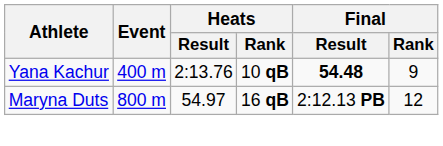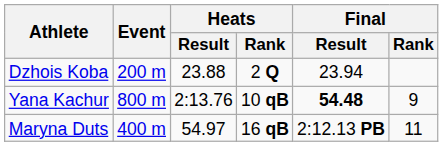+ row: Dzhois Koba | 200 m | 23.88 | 2 Q | 23.94
Yana Kachur | Event: 400 m -> 800 m
Maryna Duts | Event: 800 m -> 400 m
Maryna Duts | Final / Rank: 12 -> 11
